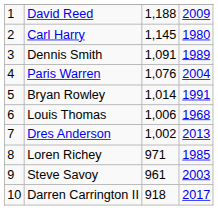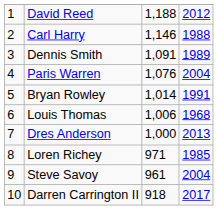David Reed | column 4: 2009 -> 2012
Carl Harry | column 3: 1,145 -> 1,146
Carl Harry | column 4: 1980 -> 1988
Dres Anderson | column 3: 1,002 -> 1,000
Steve Savoy | column 4: 2003 -> 2004
